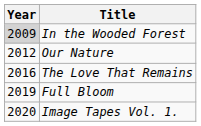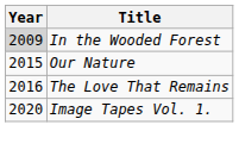Our Nature | Year: 2012 -> 2015
- row: 2019 | Full Bloom
